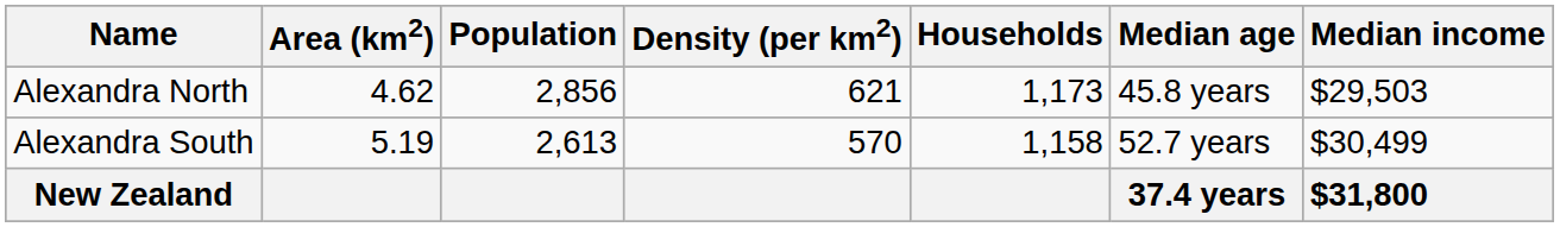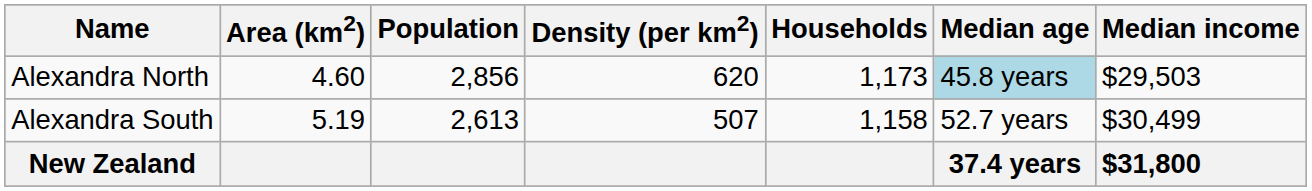Alexandra North | Area (km2): 4.62 -> 4.60
Alexandra North | Density (per km2): 621 -> 620
Alexandra North | Median age: no background -> lightblue background
Alexandra South | Density (per km2): 570 -> 507
